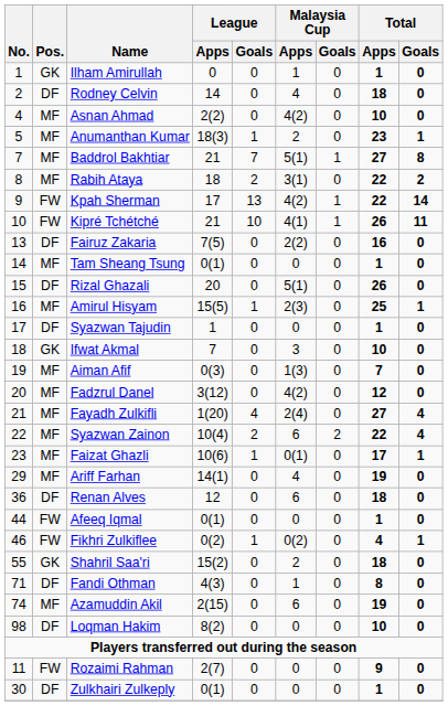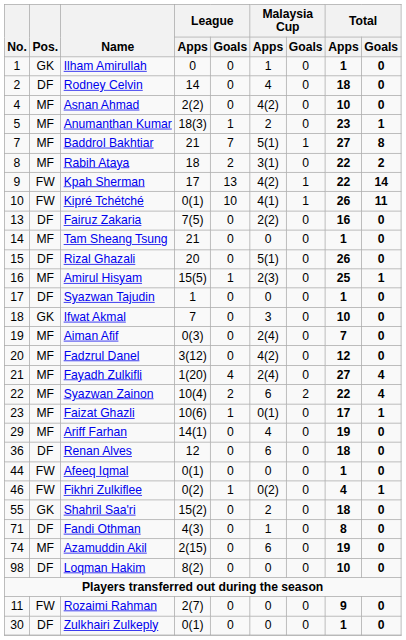Kipré Tchétché | League / Apps: 21 -> 0(1)
Tam Sheang Tsung | League / Apps: 0(1) -> 21
Aiman Afif | Malaysia Cup / Apps: 1(3) -> 2(4)
